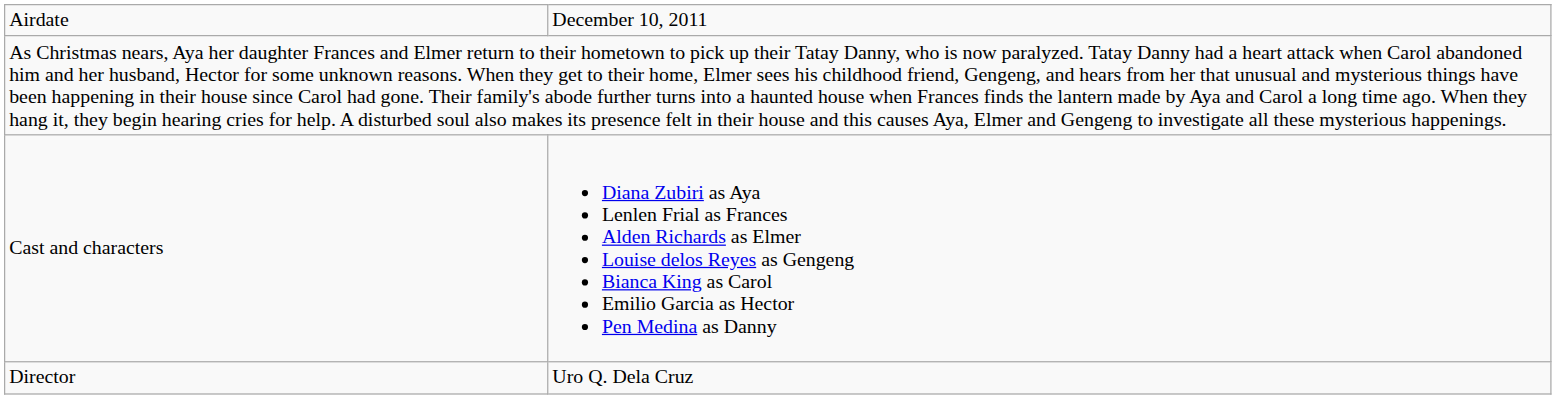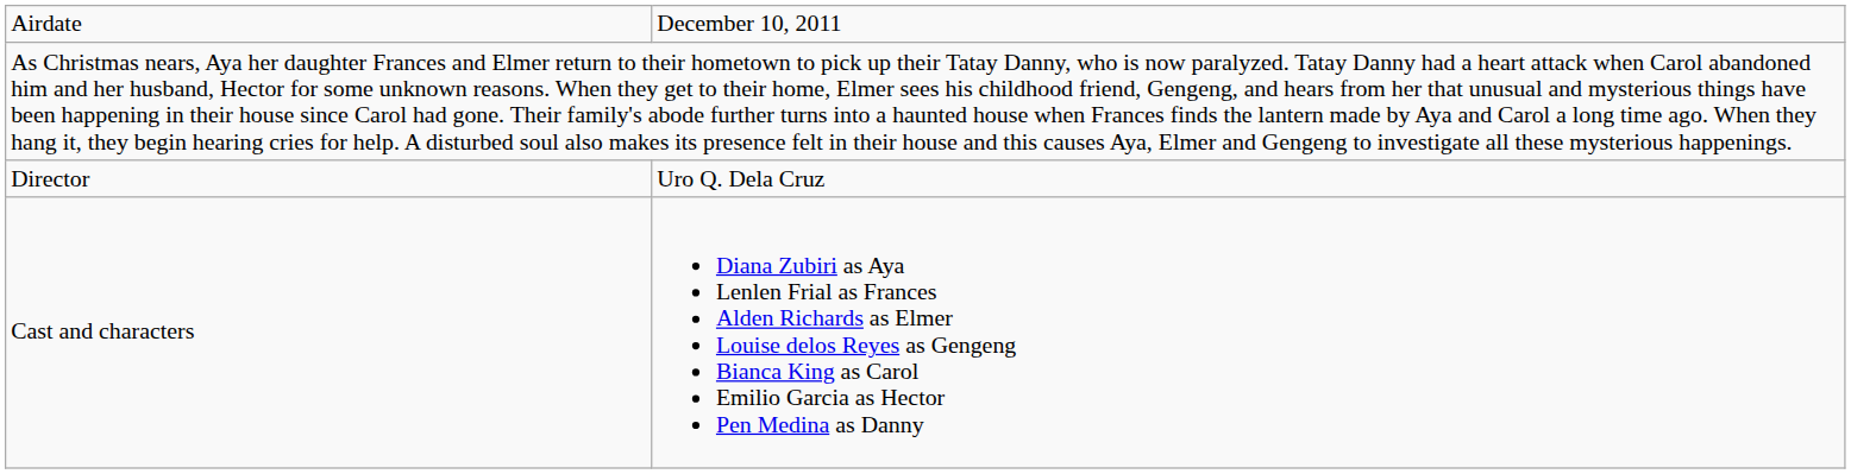rows swapped: Director <-> Cast and characters
